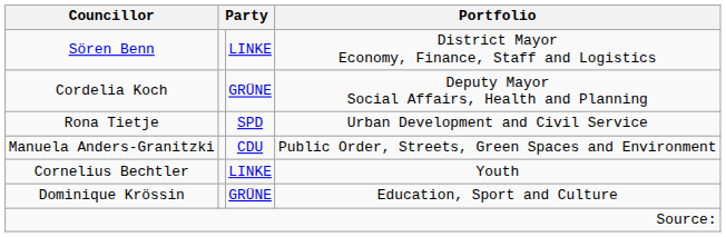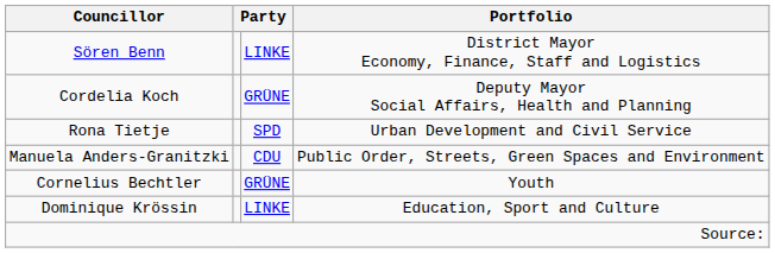Cornelius Bechtler | column 3: LINKE -> GRÜNE
Dominique Krössin | column 3: GRÜNE -> LINKE
